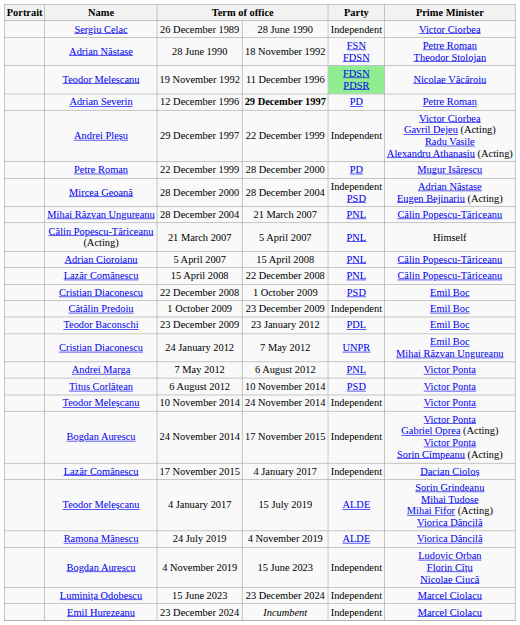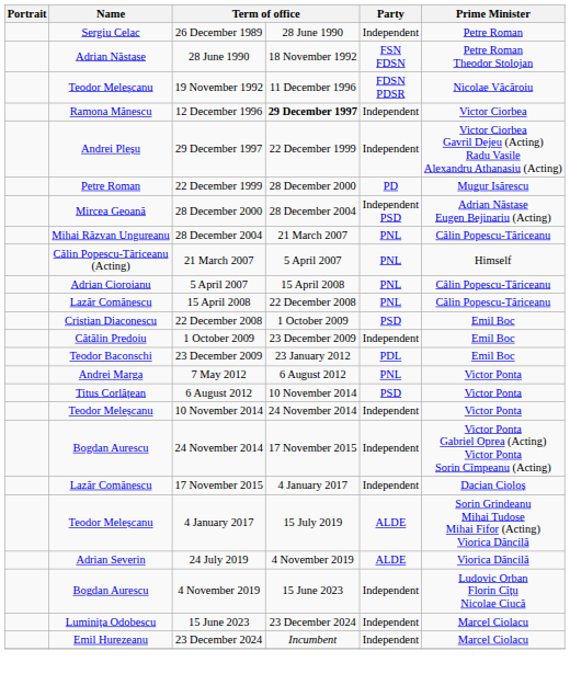26 December 1989 | Prime Minister: Victor Ciorbea -> Petre Roman
19 November 1992 | Party: lightgreen background -> no background
12 December 1996 | Name: Adrian Severin -> Ramona Mănescu
12 December 1996 | Party: PD -> Independent
12 December 1996 | Prime Minister: Petre Roman -> Victor Ciorbea
- row: Cristian Diaconescu | 24 January 2012 | 7 May 2012 | UNPR | Emil Boc Mihai Răzvan Ungureanu
24 July 2019 | Name: Ramona Mănescu -> Adrian Severin
